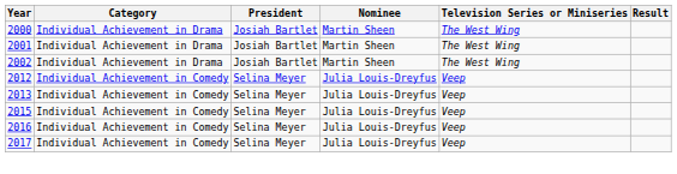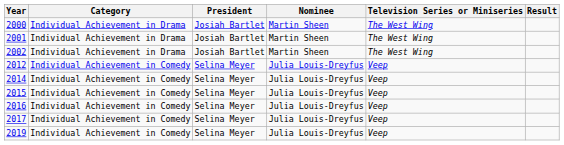- row: 2013 | Individual Achievement in Comedy | Selina Meyer | Julia Louis-Dreyfus | Veep
+ row: 2014 | Individual Achievement in Comedy | Selina Meyer | Julia Louis-Dreyfus | Veep
+ row: 2019 | Individual Achievement in Comedy | Selina Meyer | Julia Louis-Dreyfus | Veep
